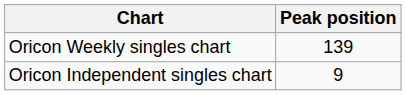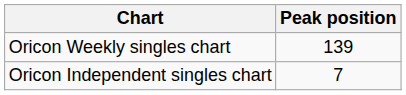Oricon Independent singles chart | Peak position: 9 -> 7
